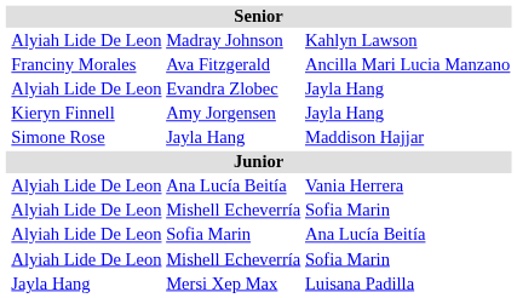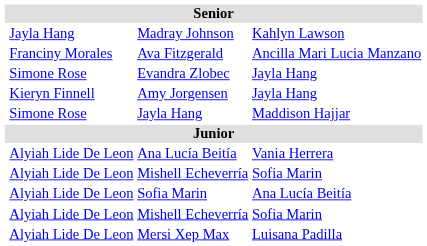Madray Johnson | column 2: Alyiah Lide De Leon -> Jayla Hang
Evandra Zlobec | column 2: Alyiah Lide De Leon -> Simone Rose
Mersi Xep Max | column 2: Jayla Hang -> Alyiah Lide De Leon
